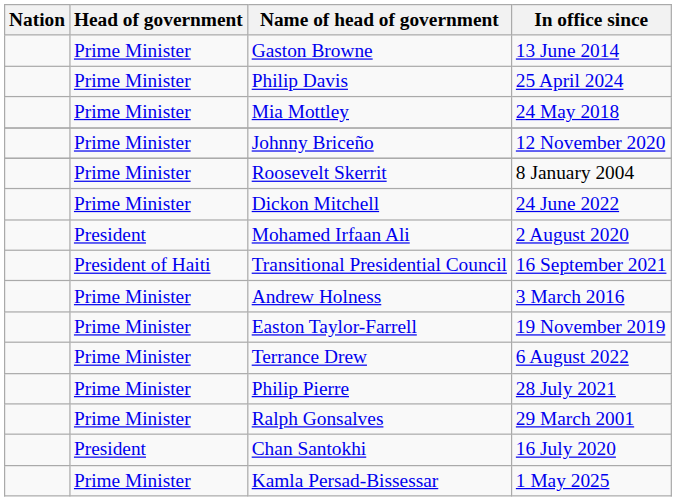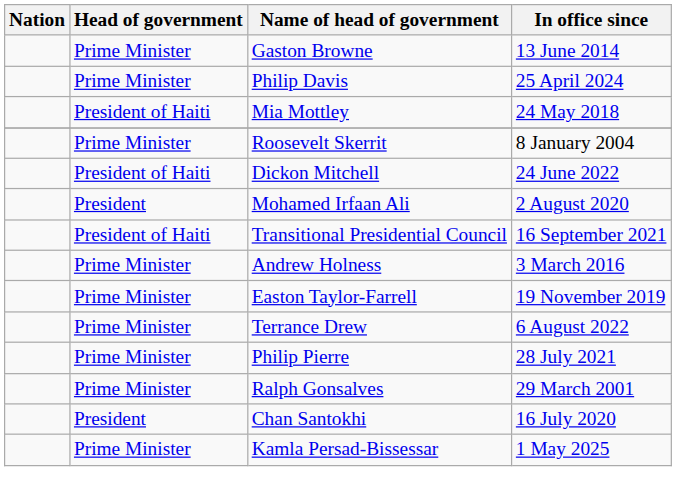Mia Mottley | Head of government: Prime Minister -> President of Haiti
- row: Prime Minister | Johnny Briceño | 12 November 2020
Dickon Mitchell | Head of government: Prime Minister -> President of Haiti
